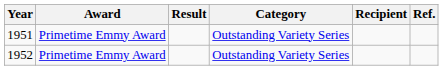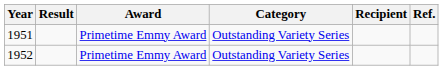columns swapped: Award <-> Result
